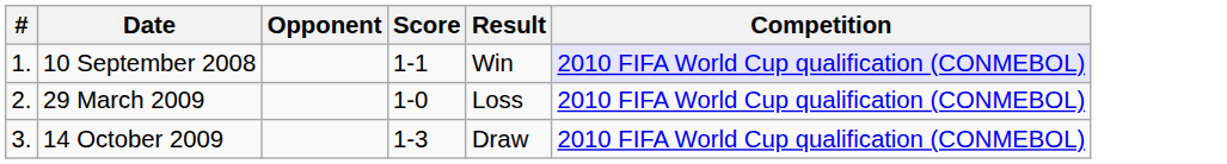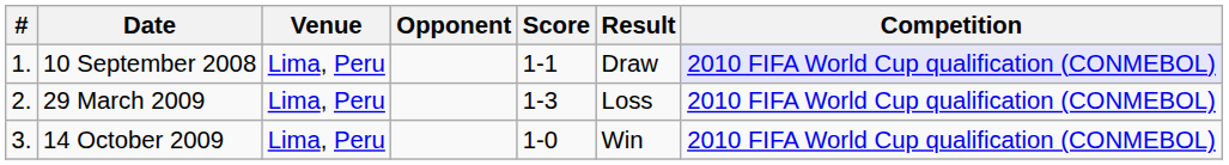+ column: Venue | Lima, Peru | Lima, Peru | Lima, Peru
10 September 2008 | Result: Win -> Draw
29 March 2009 | Score: 1-0 -> 1-3
14 October 2009 | Score: 1-3 -> 1-0
14 October 2009 | Result: Draw -> Win
